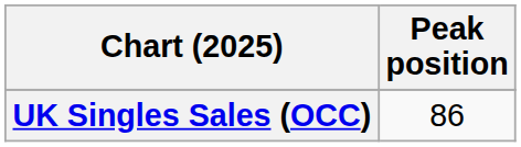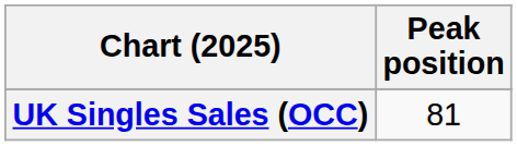UK Singles Sales (OCC) | Peak position: 86 -> 81
